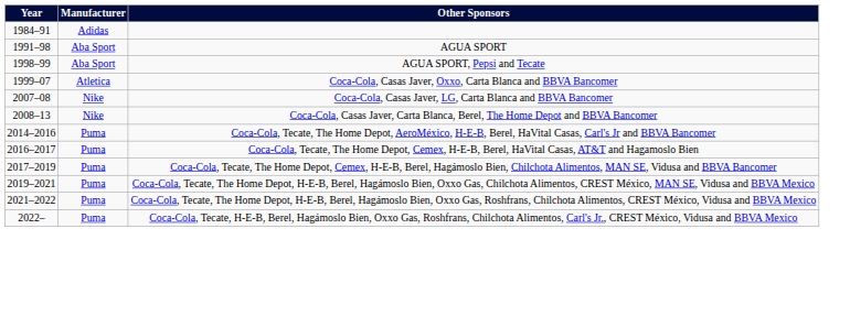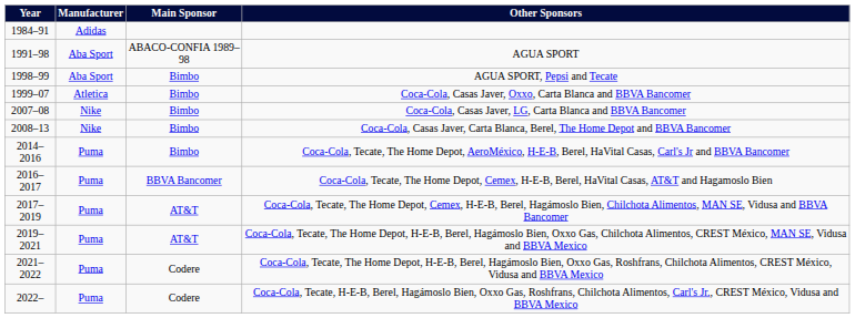+ column: Main Sponsor | ABACO-CONFIA 1989–98 | Bimbo | Bimbo | Bimbo | Bimbo | Bimbo | BBVA Bancomer | AT&T | AT&T | Codere | Codere
